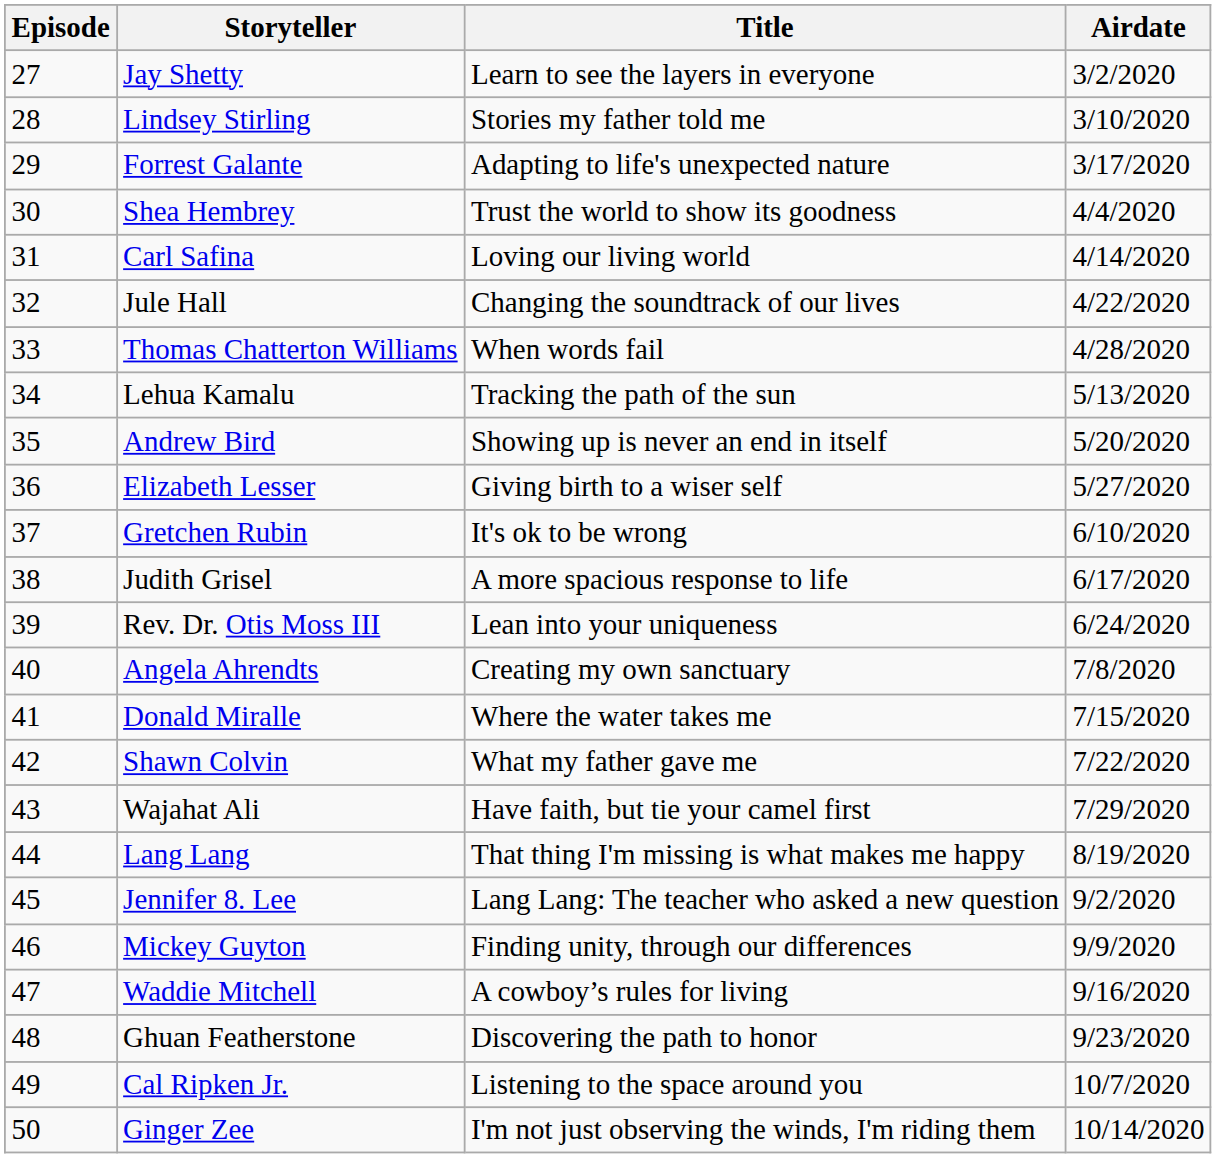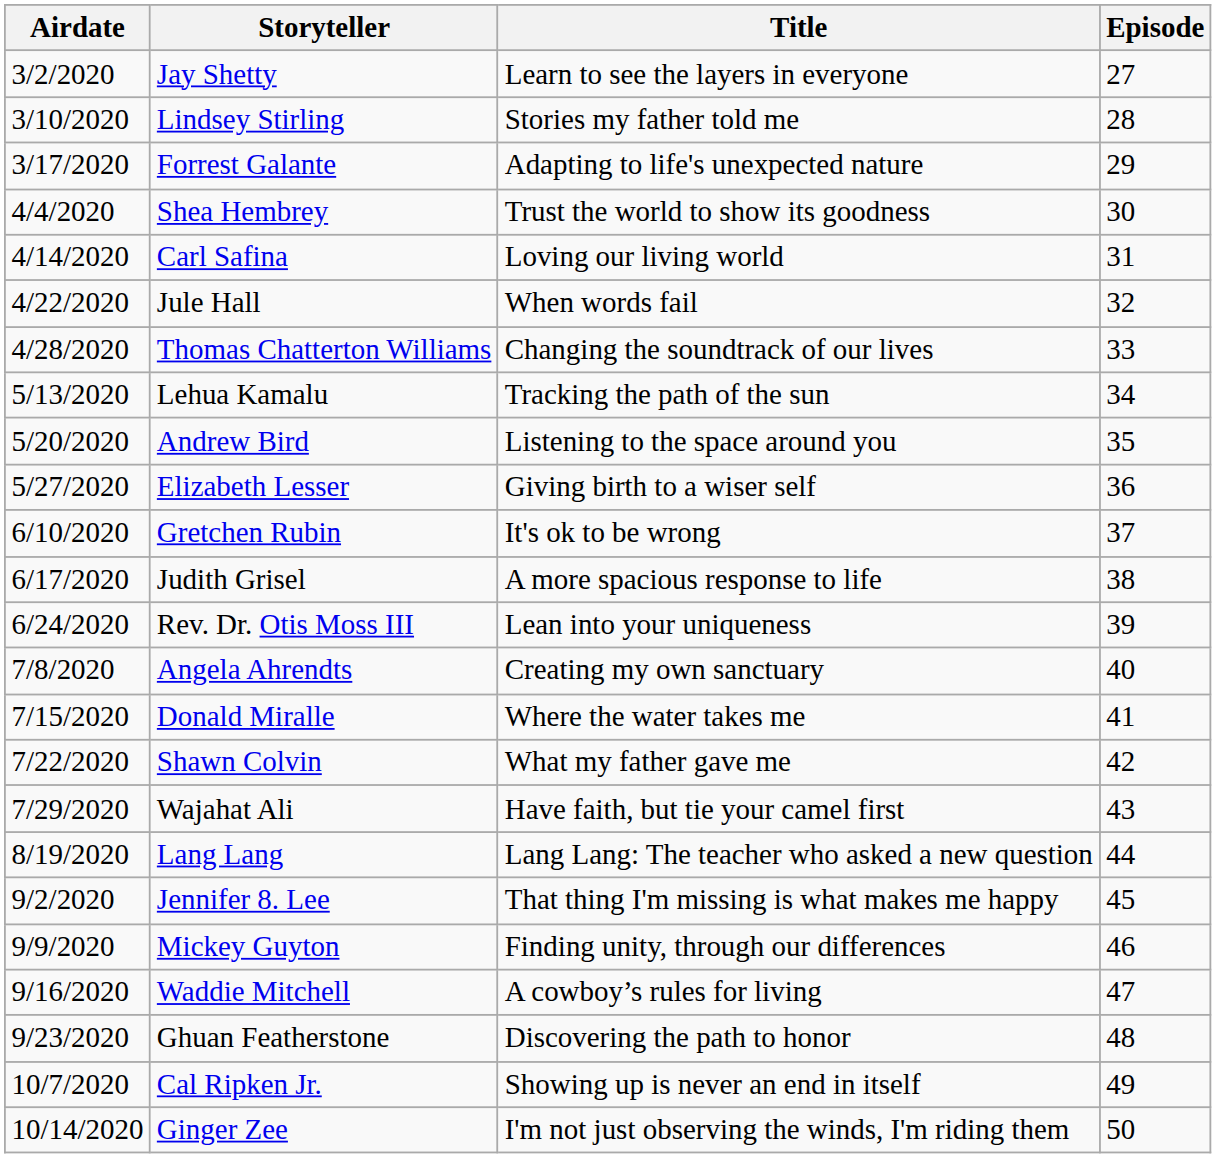columns swapped: Episode <-> Airdate
Jule Hall | Title: Changing the soundtrack of our lives -> When words fail
Thomas Chatterton Williams | Title: When words fail -> Changing the soundtrack of our lives
Andrew Bird | Title: Showing up is never an end in itself -> Listening to the space around you
Lang Lang | Title: That thing I'm missing is what makes me happy -> Lang Lang: The teacher who asked a new question
Jennifer 8. Lee | Title: Lang Lang: The teacher who asked a new question -> That thing I'm missing is what makes me happy
Cal Ripken Jr. | Title: Listening to the space around you -> Showing up is never an end in itself
